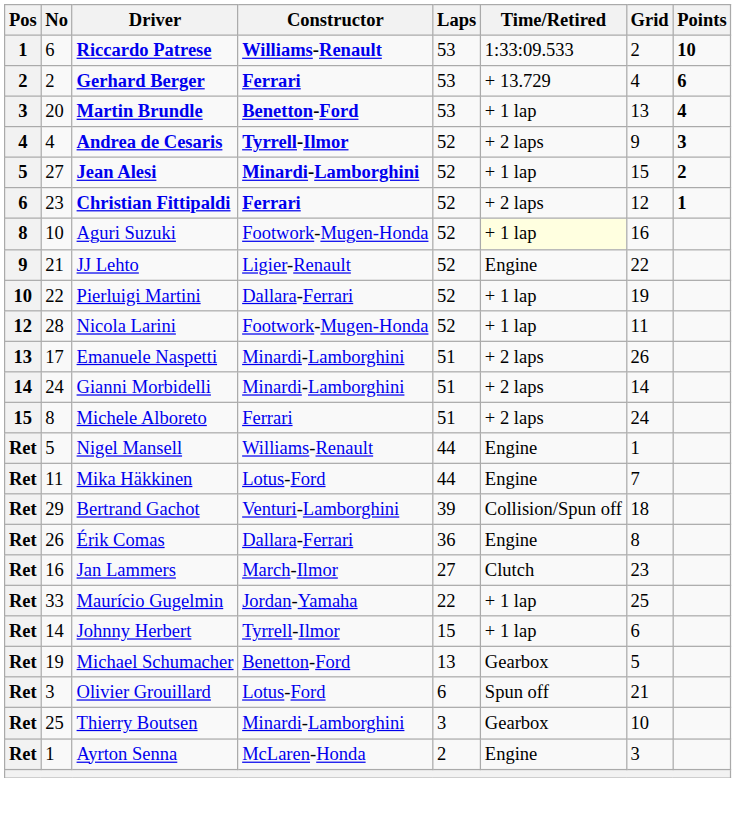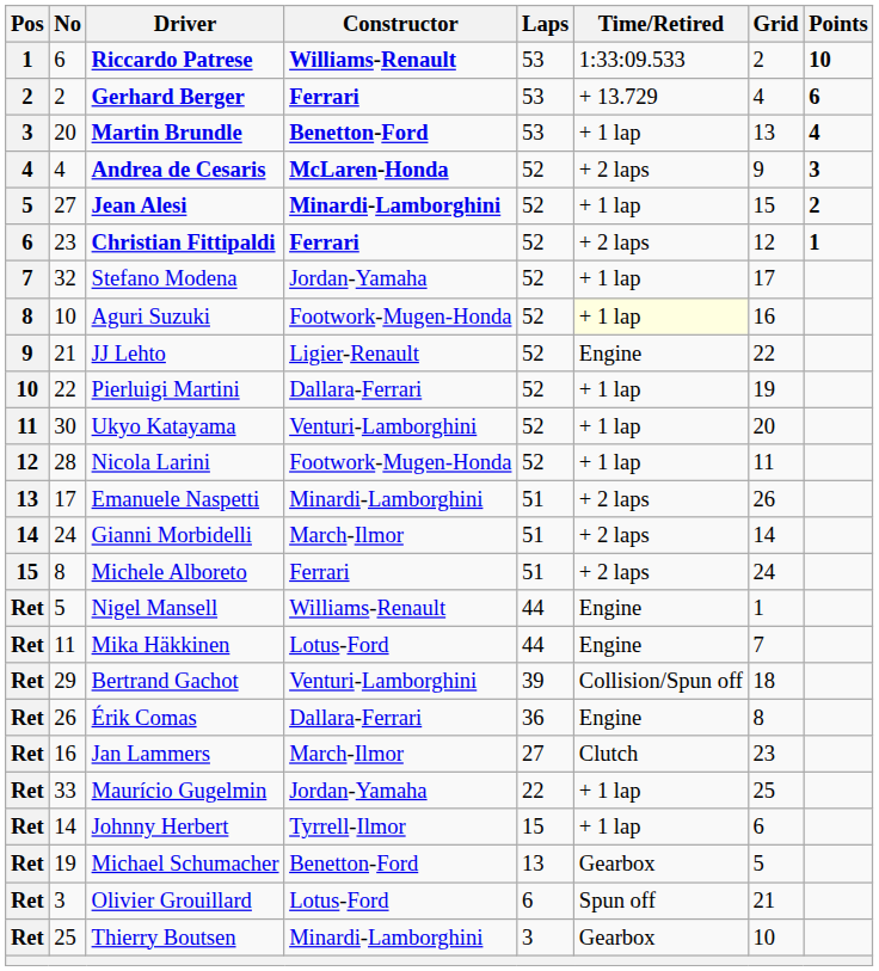Andrea de Cesaris | Constructor: Tyrrell-Ilmor -> McLaren-Honda
+ row: 7 | 32 | Stefano Modena | Jordan-Yamaha | 52 | + 1 lap | 17
+ row: 11 | 30 | Ukyo Katayama | Venturi-Lamborghini | 52 | + 1 lap | 20
Gianni Morbidelli | Constructor: Minardi-Lamborghini -> March-Ilmor
- row: Ret | 1 | Ayrton Senna | McLaren-Honda | 2 | Engine | 3
